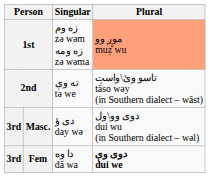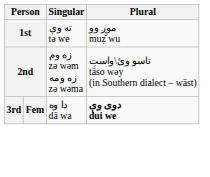1st | Singular: زه وم zə wəm زه ومه zə wəma -> ته وې tə we
1st | Plural: lightsalmon background -> no background
2nd | Singular: ته وې tə we -> زه وم zə wəm زه ومه zə wəma
- row: 3rd | Masc. | دی ؤ day wə | دوی وو\ول dui wu (in Southern dialect – wəl)
